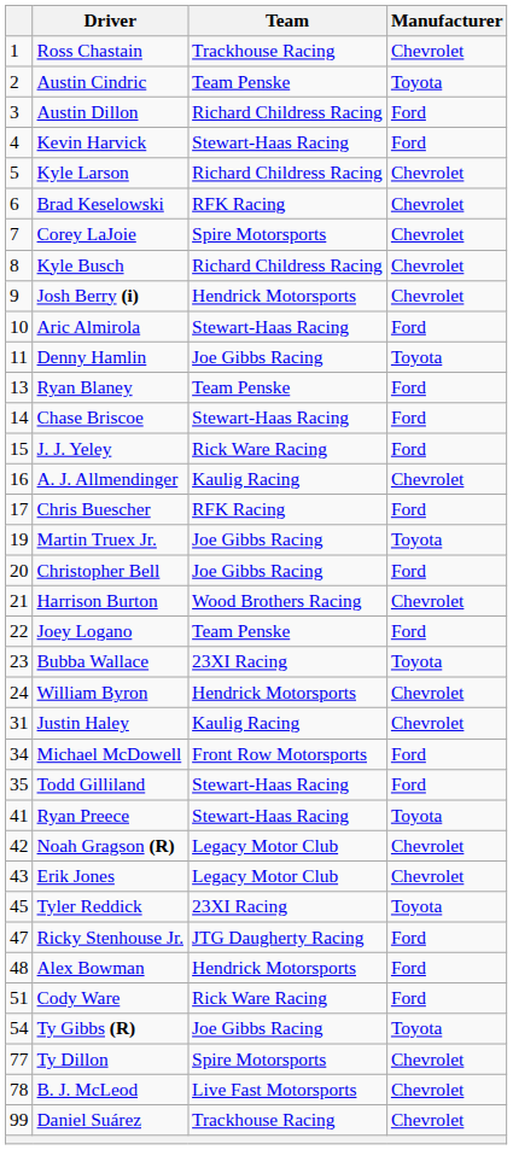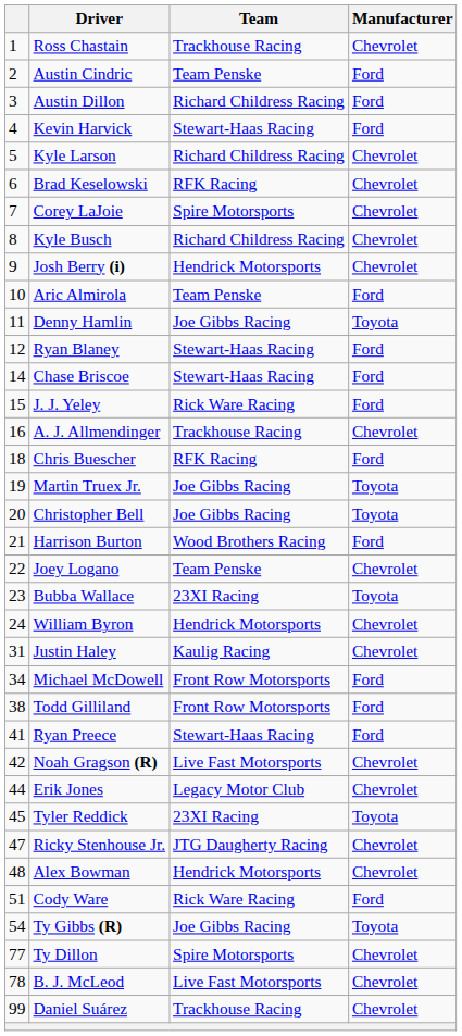Austin Cindric | Manufacturer: Toyota -> Ford
Aric Almirola | Team: Stewart-Haas Racing -> Team Penske
Ryan Blaney | column 1: 13 -> 12
Ryan Blaney | Team: Team Penske -> Stewart-Haas Racing
A. J. Allmendinger | Team: Kaulig Racing -> Trackhouse Racing
Chris Buescher | column 1: 17 -> 18
Christopher Bell | Manufacturer: Ford -> Toyota
Harrison Burton | Manufacturer: Chevrolet -> Ford
Joey Logano | Manufacturer: Ford -> Chevrolet
Todd Gilliland | column 1: 35 -> 38
Todd Gilliland | Team: Stewart-Haas Racing -> Front Row Motorsports
Ryan Preece | Manufacturer: Toyota -> Ford
Noah Gragson (R) | Team: Legacy Motor Club -> Live Fast Motorsports
Erik Jones | column 1: 43 -> 44
Ricky Stenhouse Jr. | Manufacturer: Ford -> Chevrolet
Alex Bowman | Manufacturer: Ford -> Chevrolet
